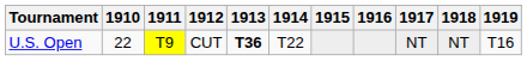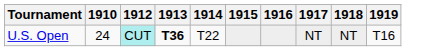- column: 1911 | T9
U.S. Open | 1910: 22 -> 24
U.S. Open | 1912: no background -> paleturquoise background
